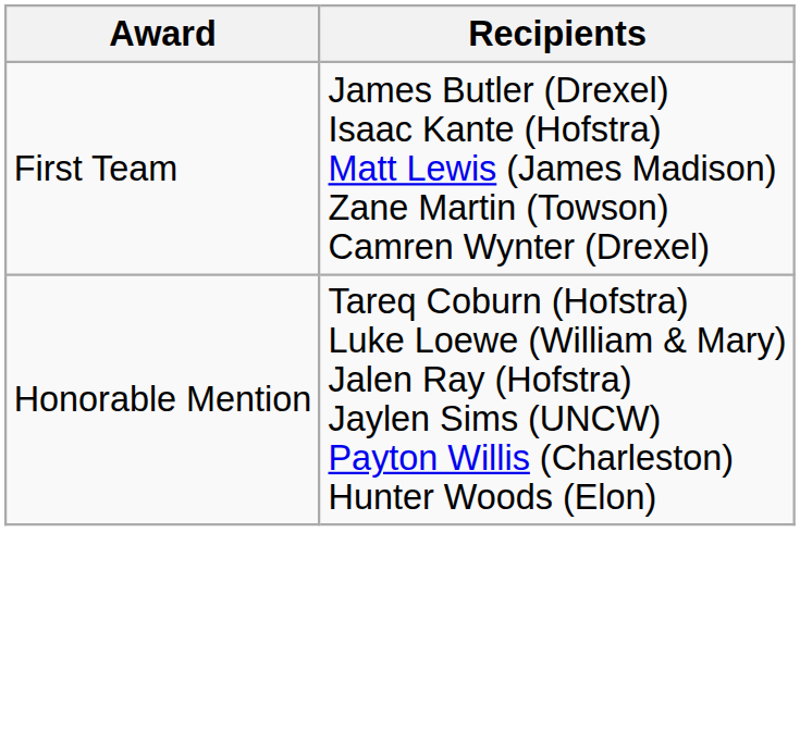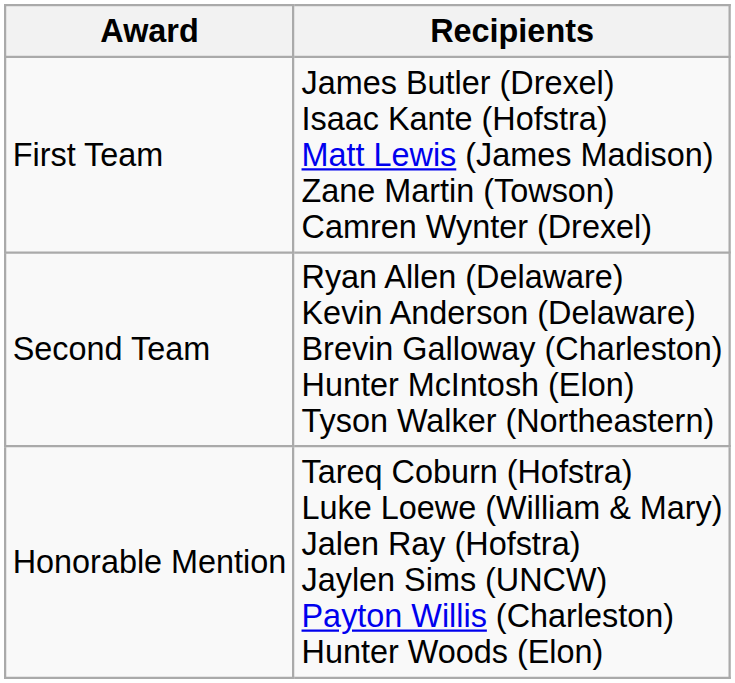+ row: Second Team | Ryan Allen (Delaware) Kevin Anderson (Delaware) Brevin Galloway (Charleston) Hunter McIntosh (Elon) Tyson Walker (Northeastern)
